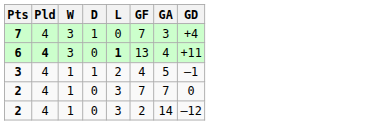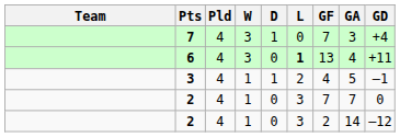+ column: Team
6 | Pld: bold -> normal
